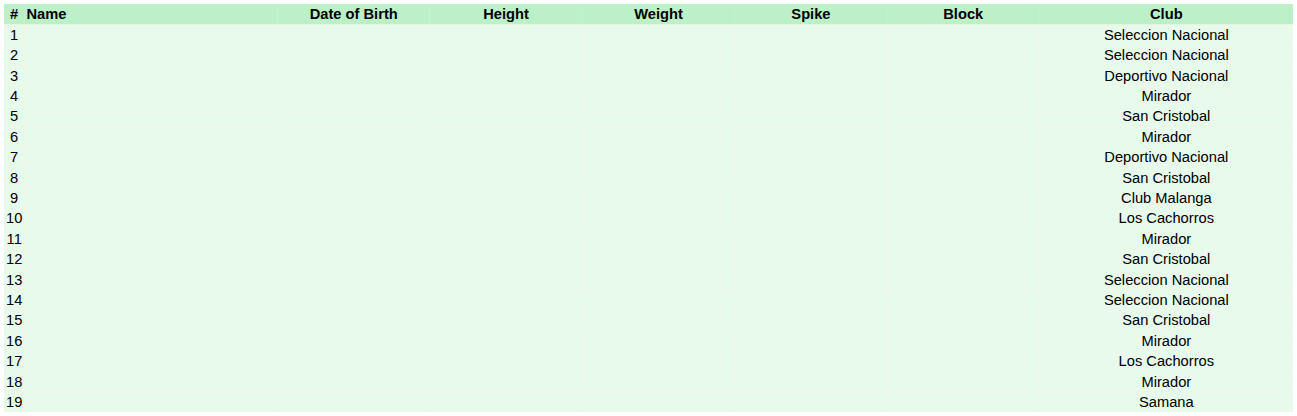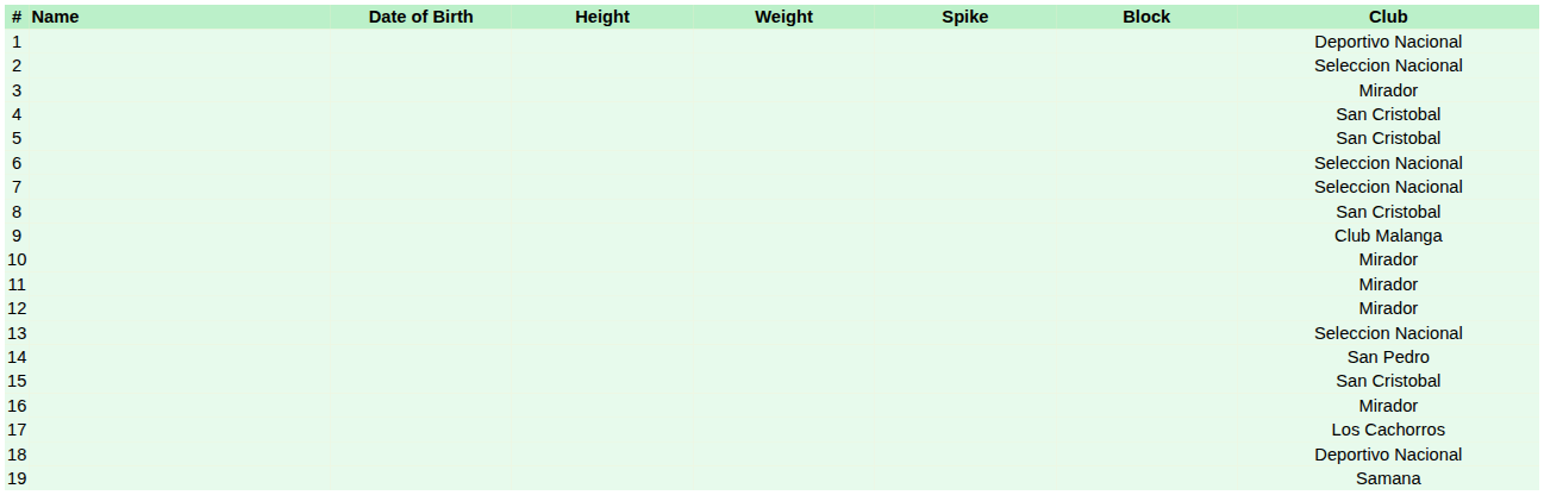1 | Club: Seleccion Nacional -> Deportivo Nacional
3 | Club: Deportivo Nacional -> Mirador
4 | Club: Mirador -> San Cristobal
6 | Club: Mirador -> Seleccion Nacional
7 | Club: Deportivo Nacional -> Seleccion Nacional
10 | Club: Los Cachorros -> Mirador
12 | Club: San Cristobal -> Mirador
14 | Club: Seleccion Nacional -> San Pedro
18 | Club: Mirador -> Deportivo Nacional
